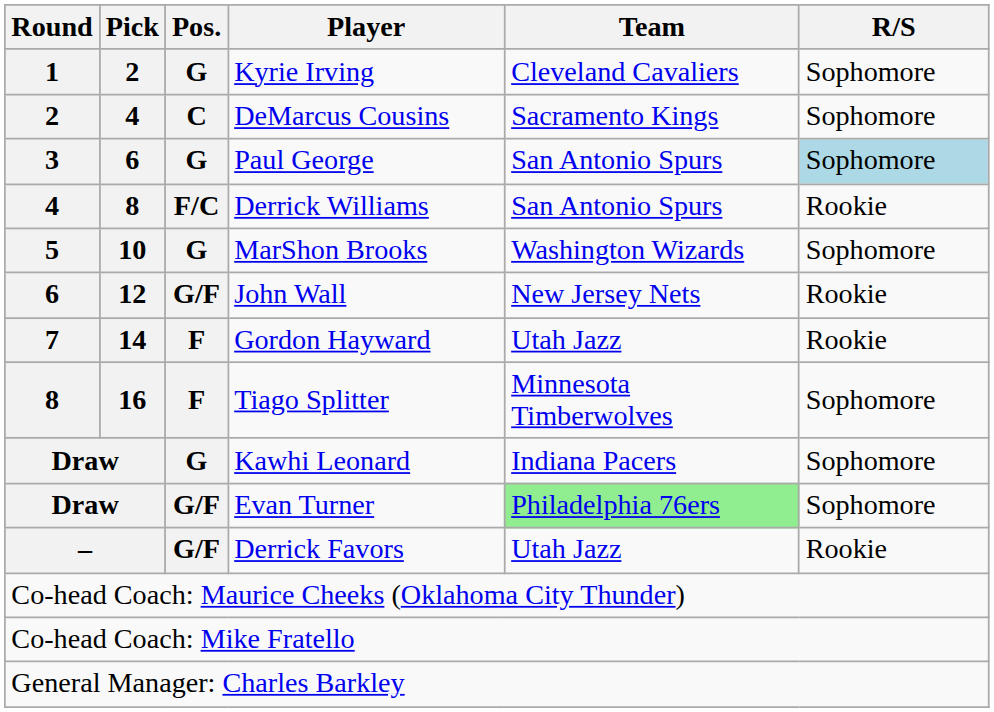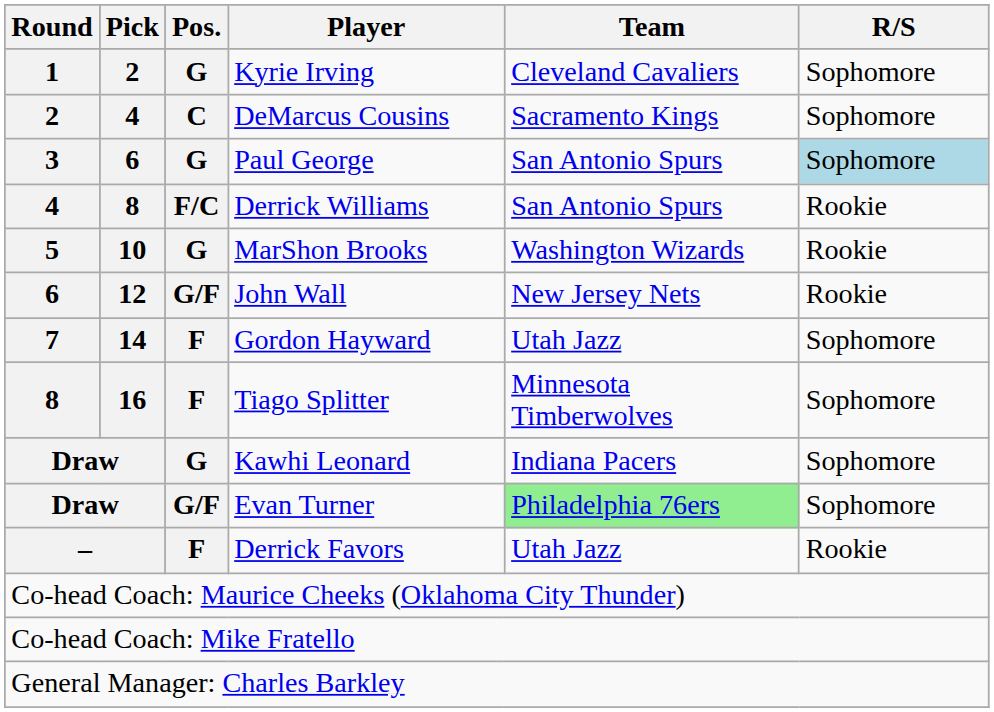MarShon Brooks | R/S: Sophomore -> Rookie
Gordon Hayward | R/S: Rookie -> Sophomore
Derrick Favors | Pos.: G/F -> F
